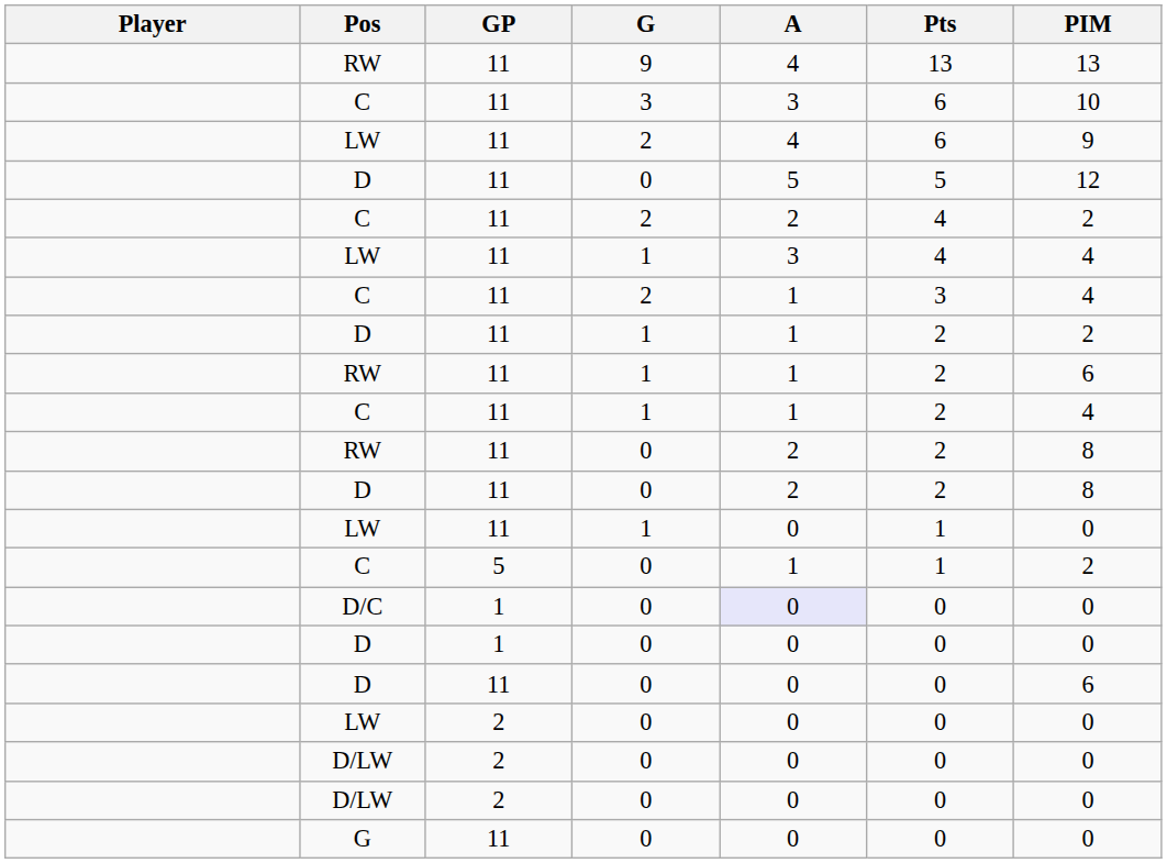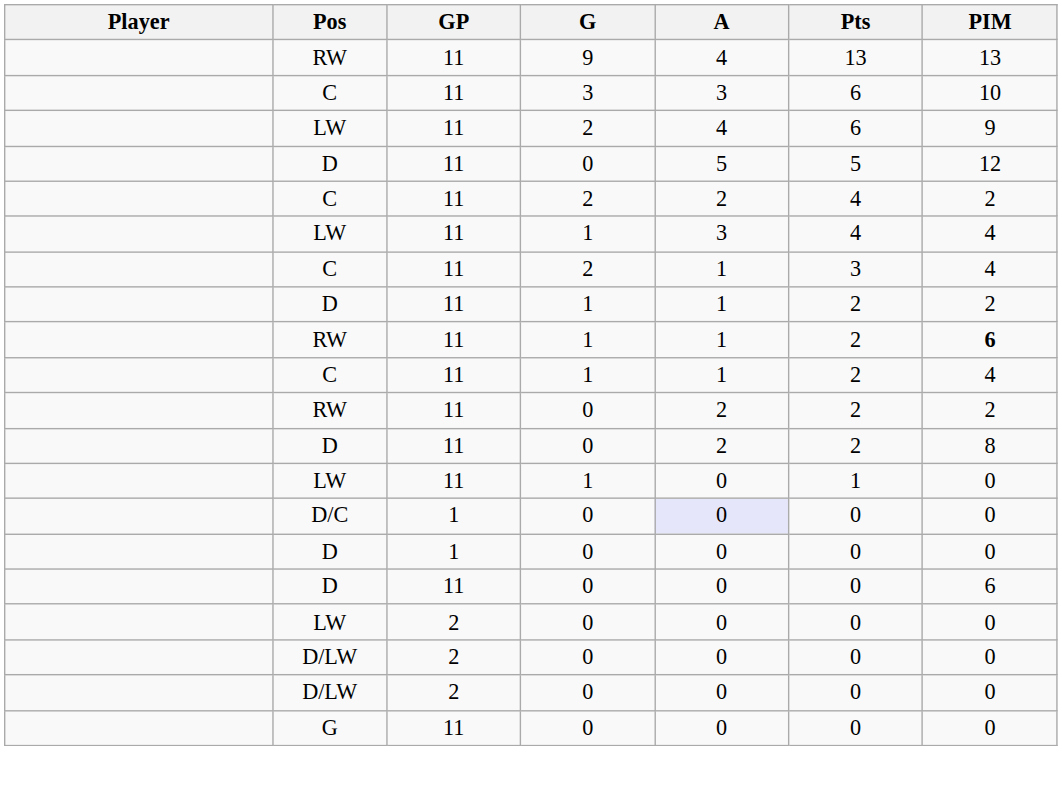RW / 1 | PIM: normal -> bold
RW / 0 | PIM: 8 -> 2
- row: C | 5 | 0 | 1 | 1 | 2
